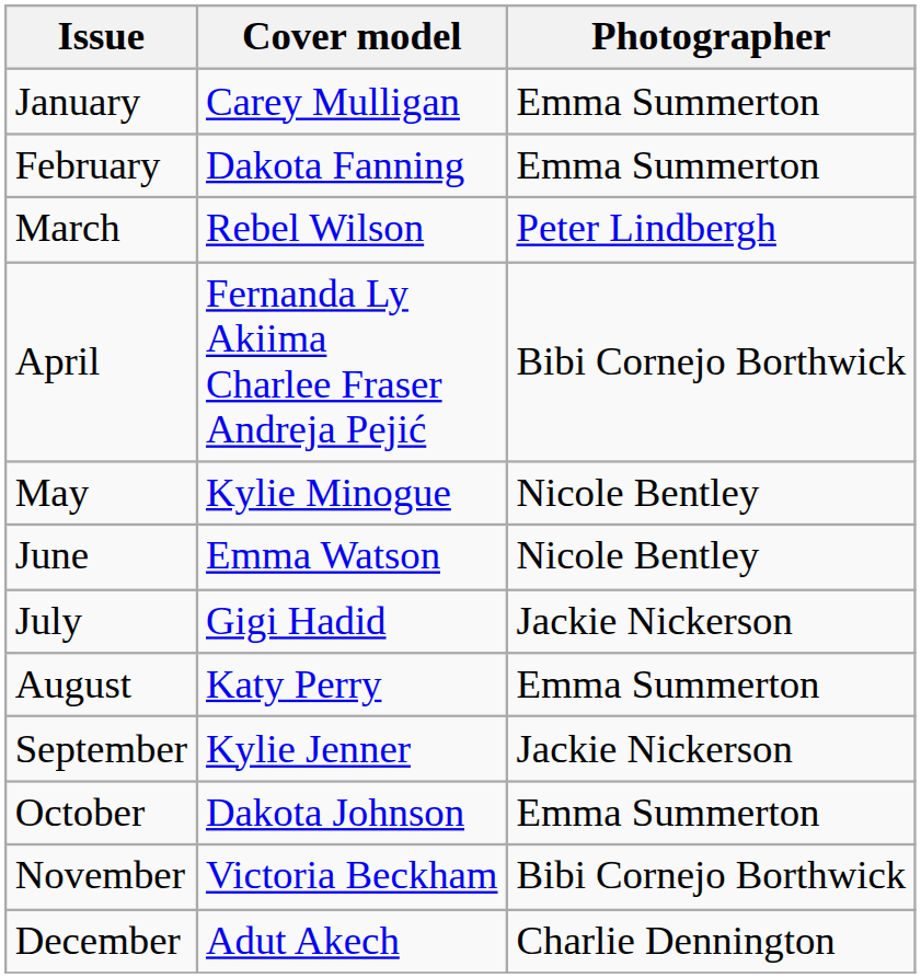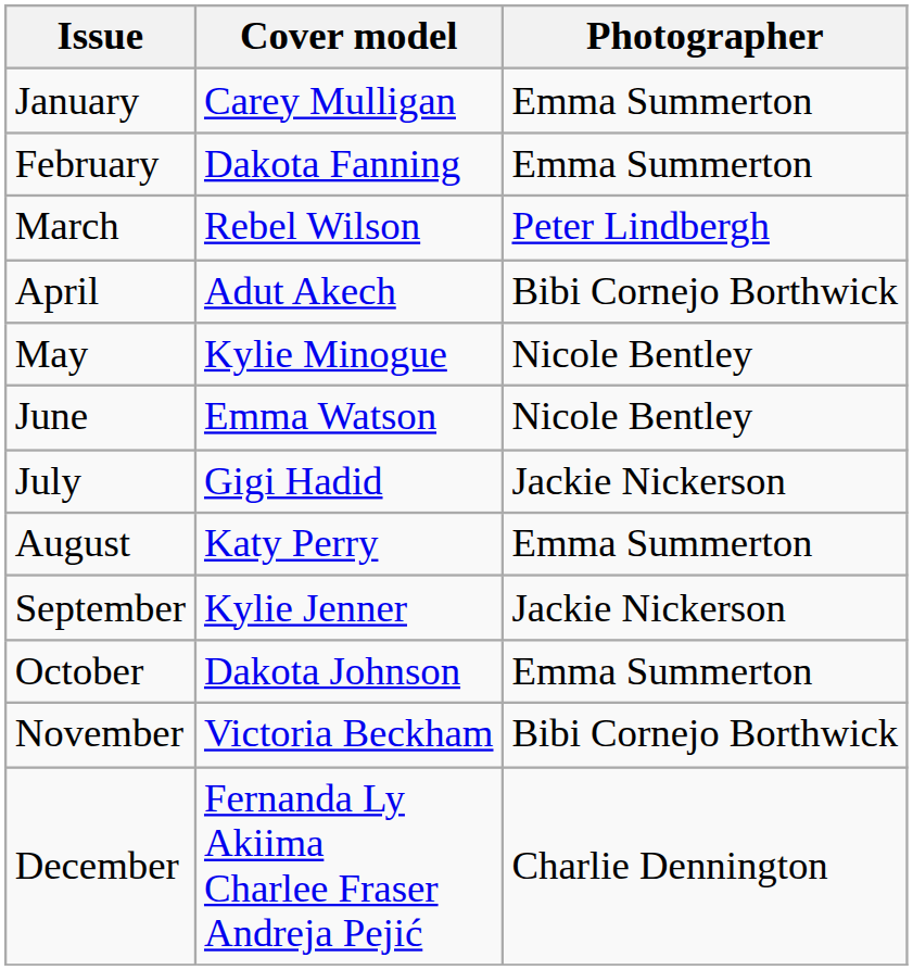April | Cover model: Fernanda Ly Akiima Charlee Fraser Andreja Pejić -> Adut Akech
December | Cover model: Adut Akech -> Fernanda Ly Akiima Charlee Fraser Andreja Pejić
